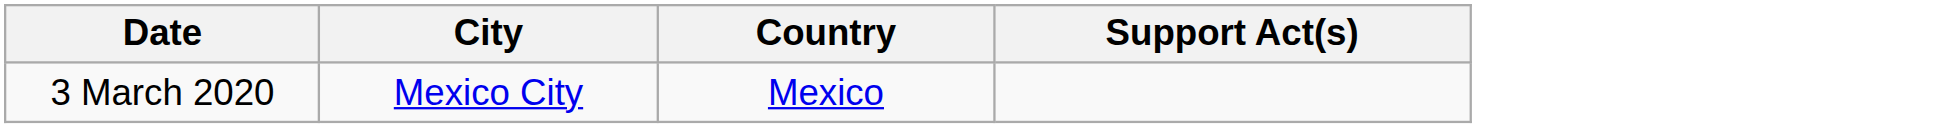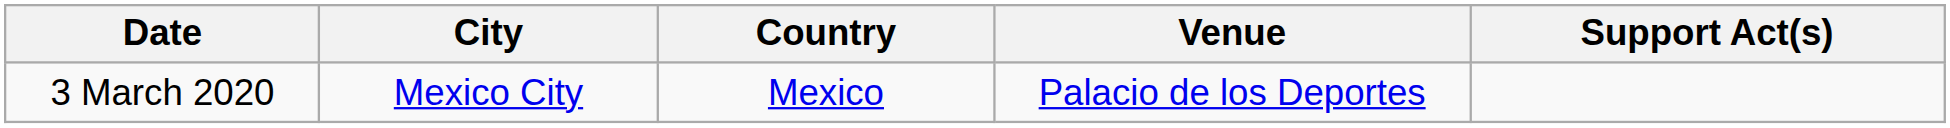+ column: Venue | Palacio de los Deportes
